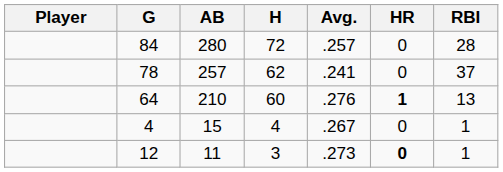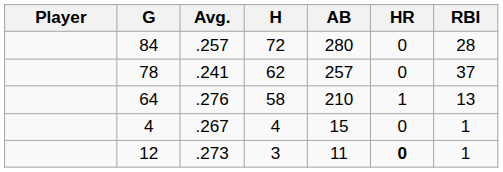columns swapped: AB <-> Avg.
64 | H: 60 -> 58
64 | HR: bold -> normal
